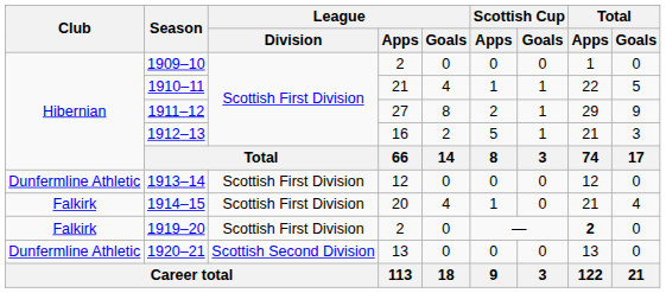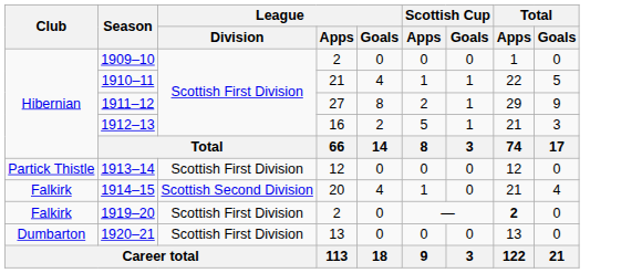1913–14 | Club: Dunfermline Athletic -> Partick Thistle
1914–15 | League / Division: Scottish First Division -> Scottish Second Division
1920–21 | Club: Dunfermline Athletic -> Dumbarton
1920–21 | League / Division: Scottish Second Division -> Scottish First Division
